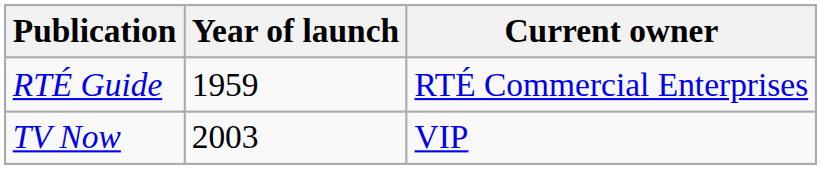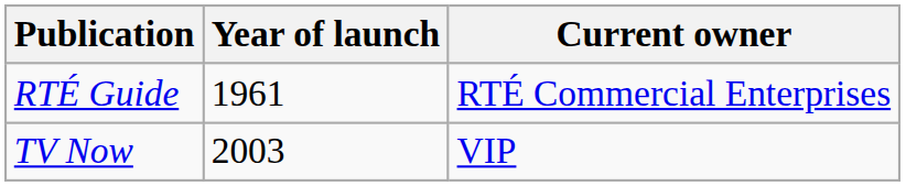RTÉ Guide | Year of launch: 1959 -> 1961
